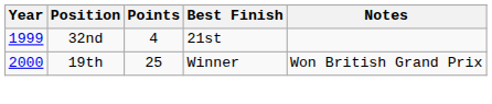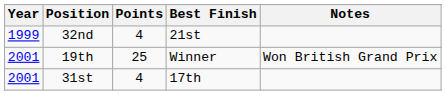19th | Year: 2000 -> 2001
+ row: 2001 | 31st | 4 | 17th
